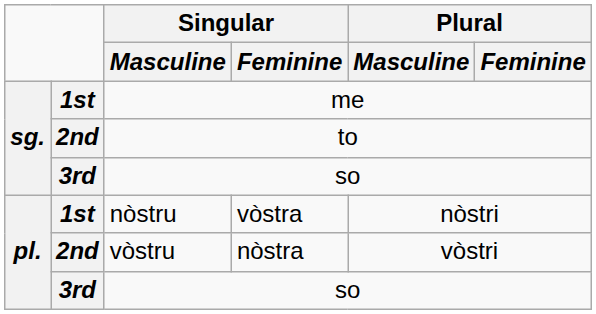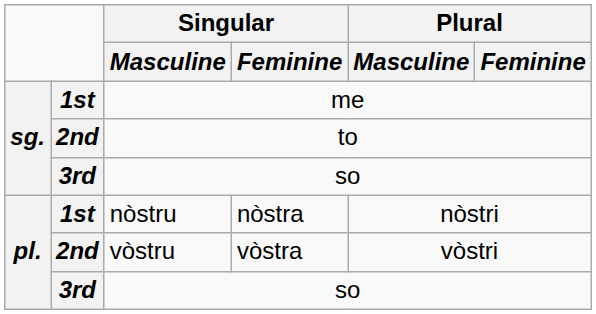nòstru | Singular / Feminine: vòstra -> nòstra
vòstru | Singular / Feminine: nòstra -> vòstra
